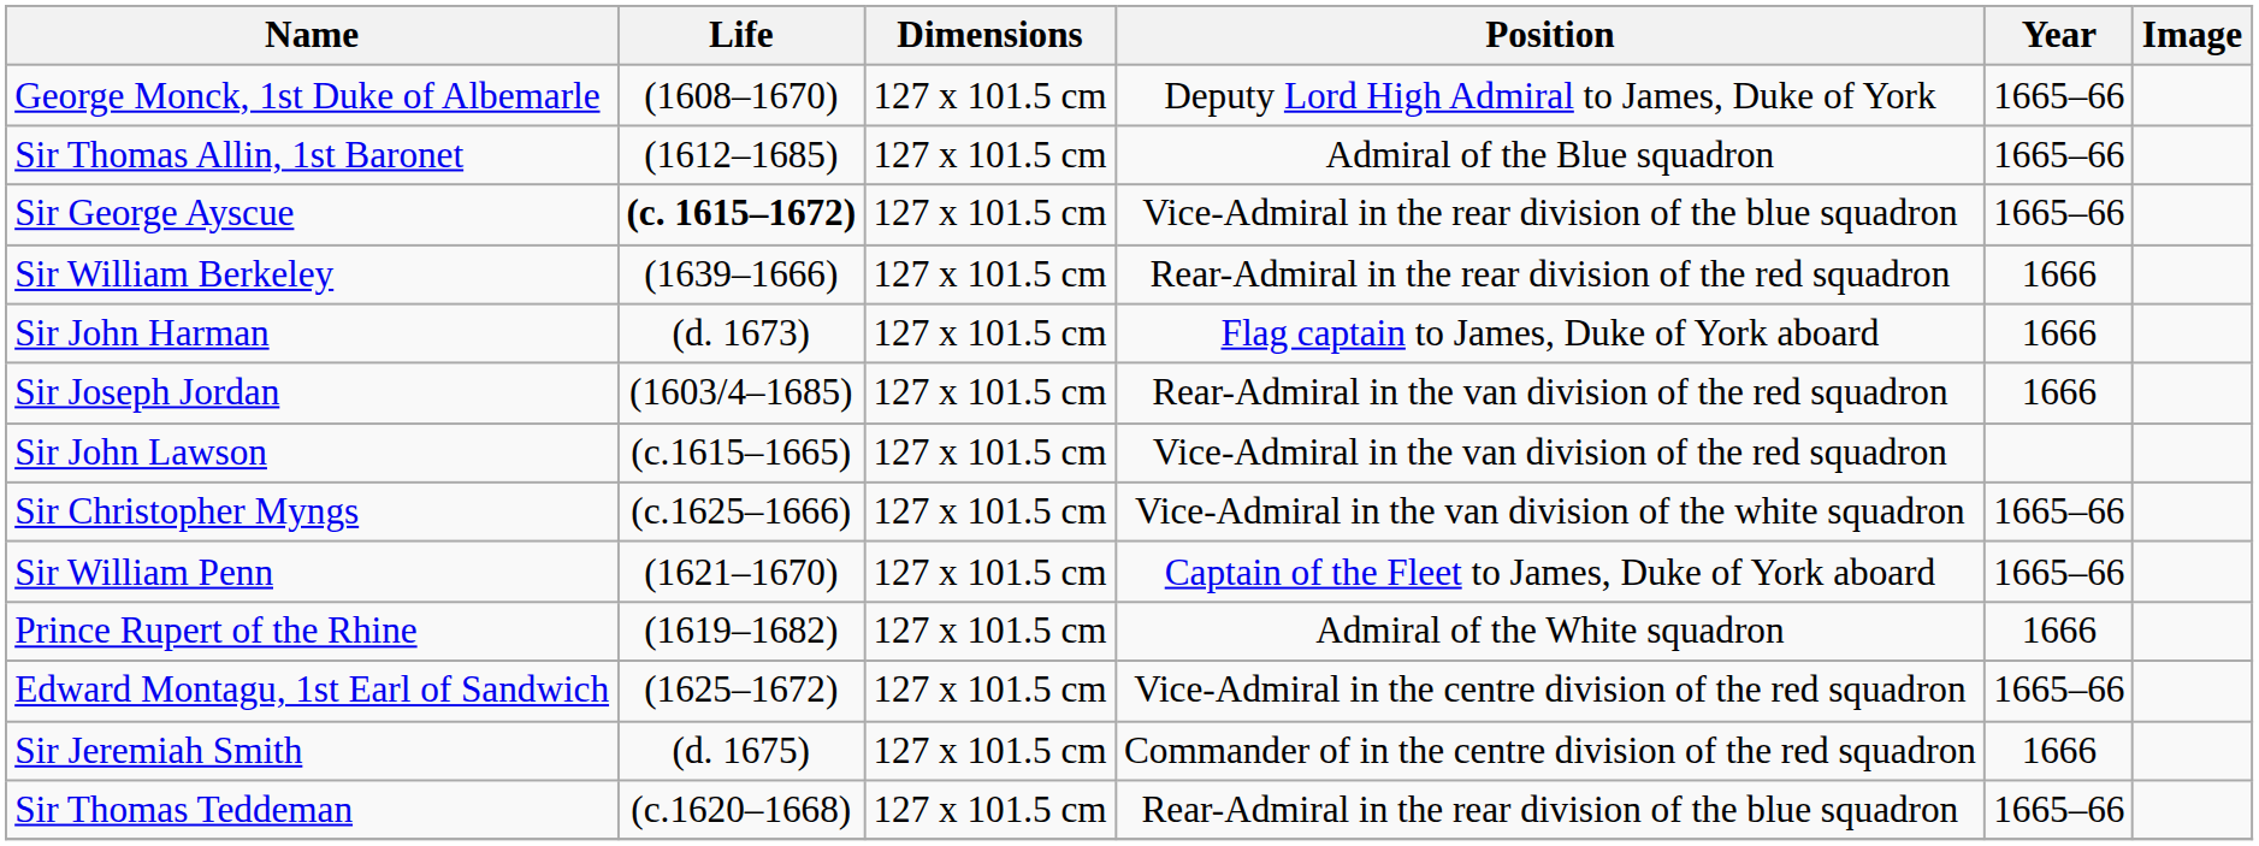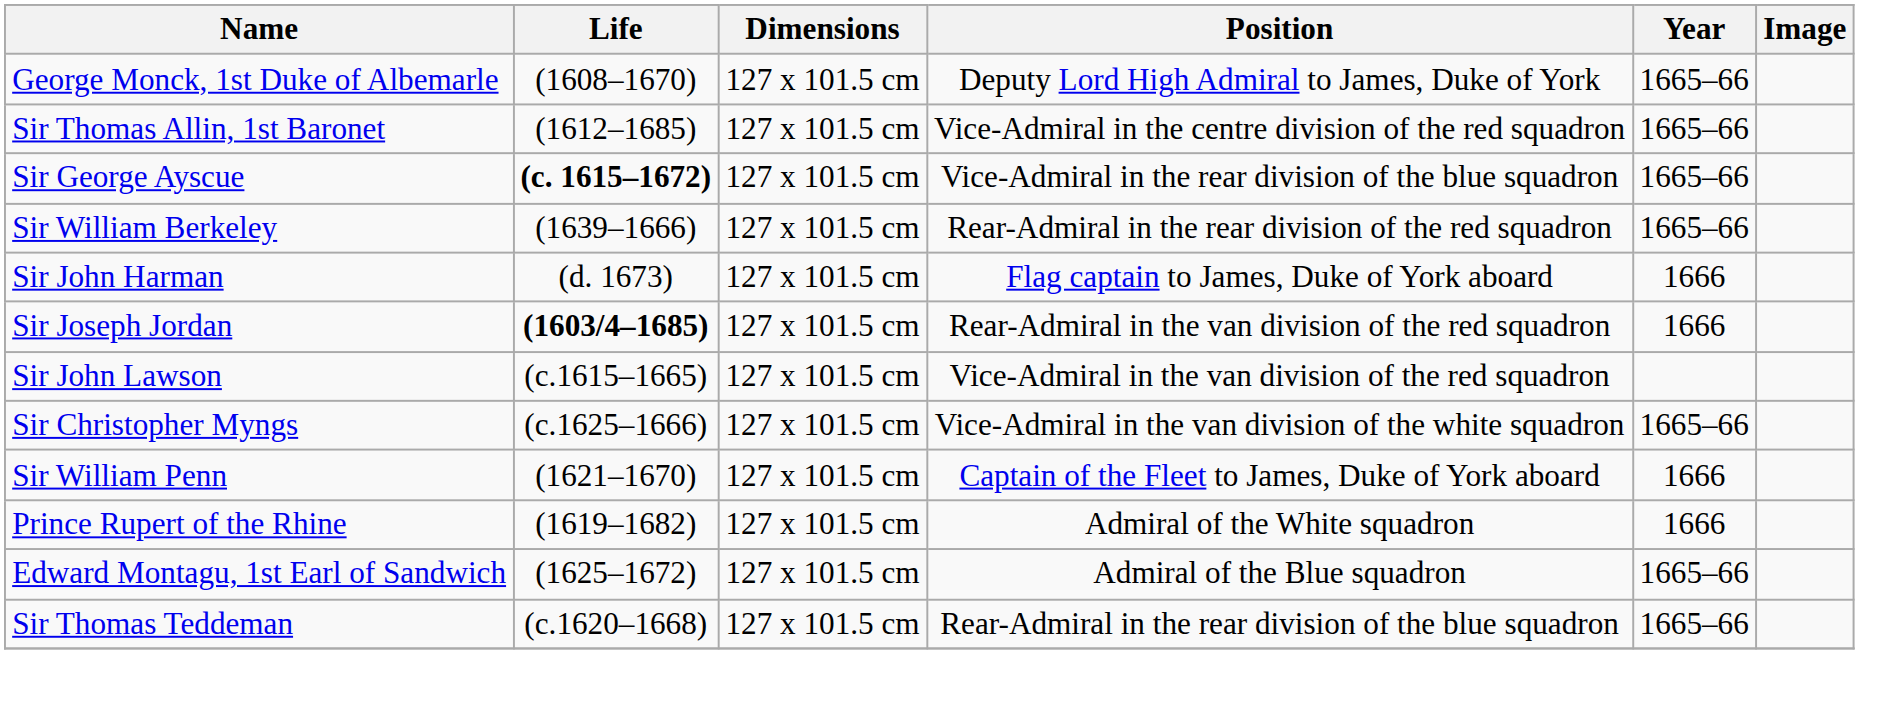Sir Thomas Allin, 1st Baronet | Position: Admiral of the Blue squadron -> Vice-Admiral in the centre division of the red squadron
Sir William Berkeley | Year: 1666 -> 1665–66
Sir Joseph Jordan | Life: normal -> bold
Sir William Penn | Year: 1665–66 -> 1666
Edward Montagu, 1st Earl of Sandwich | Position: Vice-Admiral in the centre division of the red squadron -> Admiral of the Blue squadron
- row: Sir Jeremiah Smith | (d. 1675) | 127 x 101.5 cm | Commander of in the centre division of the red squadron | 1666
